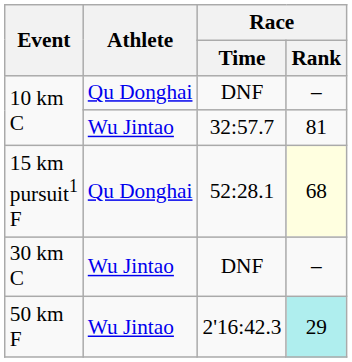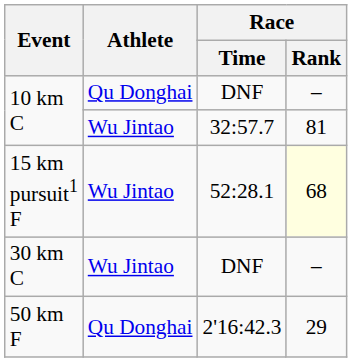15 km pursuit1 F | Athlete: Qu Donghai -> Wu Jintao
50 km F | Athlete: Wu Jintao -> Qu Donghai
50 km F | Race / Rank: paleturquoise background -> no background
